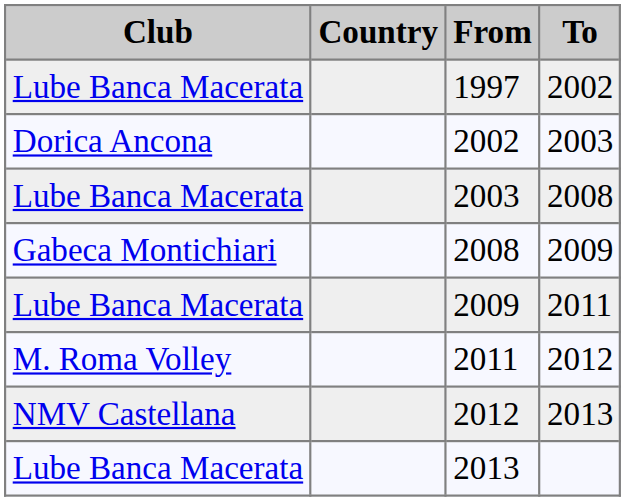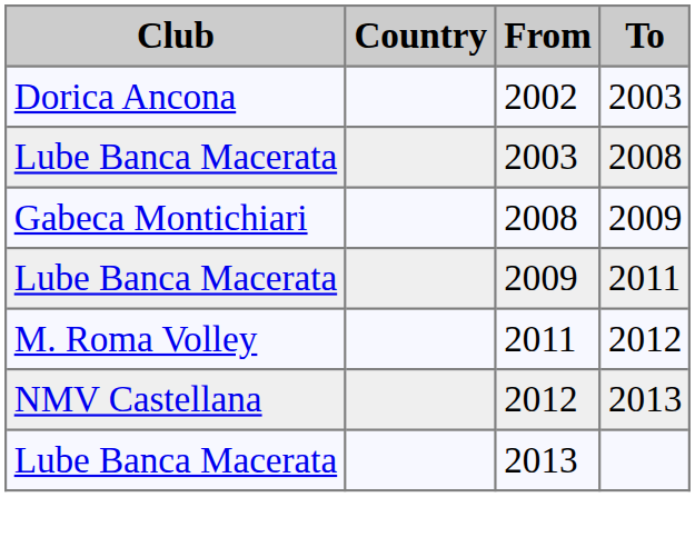- row: Lube Banca Macerata | 1997 | 2002
